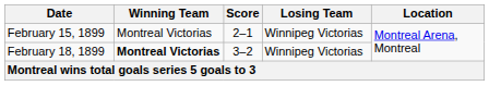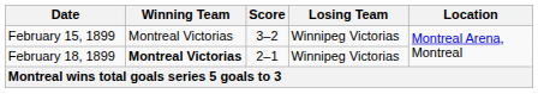February 15, 1899 | Score: 2–1 -> 3–2
February 18, 1899 | Score: 3–2 -> 2–1
